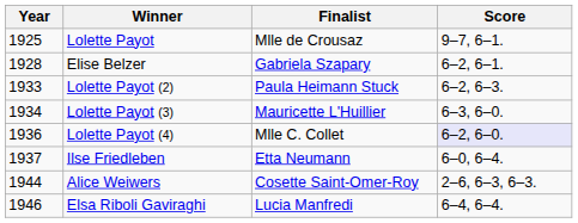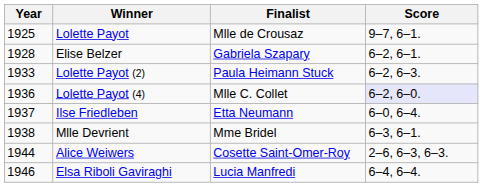- row: 1934 | Lolette Payot (3) | Mauricette L'Huillier | 6–3, 6–0.
+ row: 1938 | Mlle Devrient | Mme Bridel | 6–3, 6–1.
